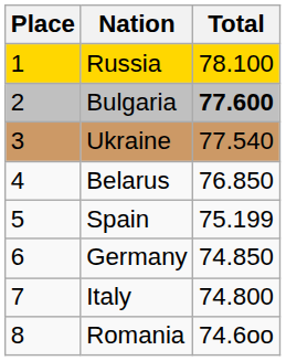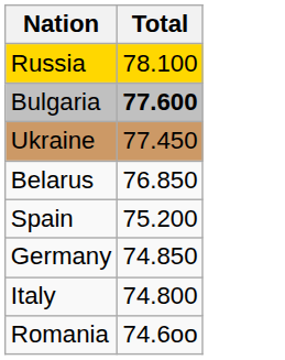- column: Place | 1 | 2 | 3 | 4 | 5 | 6 | 7 | 8
Ukraine | Total: 77.540 -> 77.450
Spain | Total: 75.199 -> 75.200
